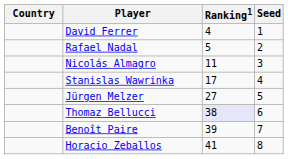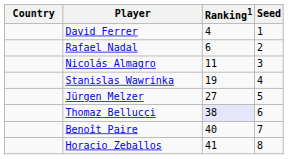Rafael Nadal | Ranking1: 5 -> 6
Stanislas Wawrinka | Ranking1: 17 -> 19
Benoît Paire | Ranking1: 39 -> 40
